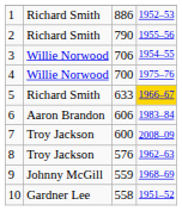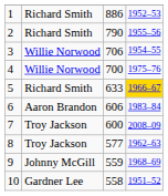8 | column 3: 576 -> 577
